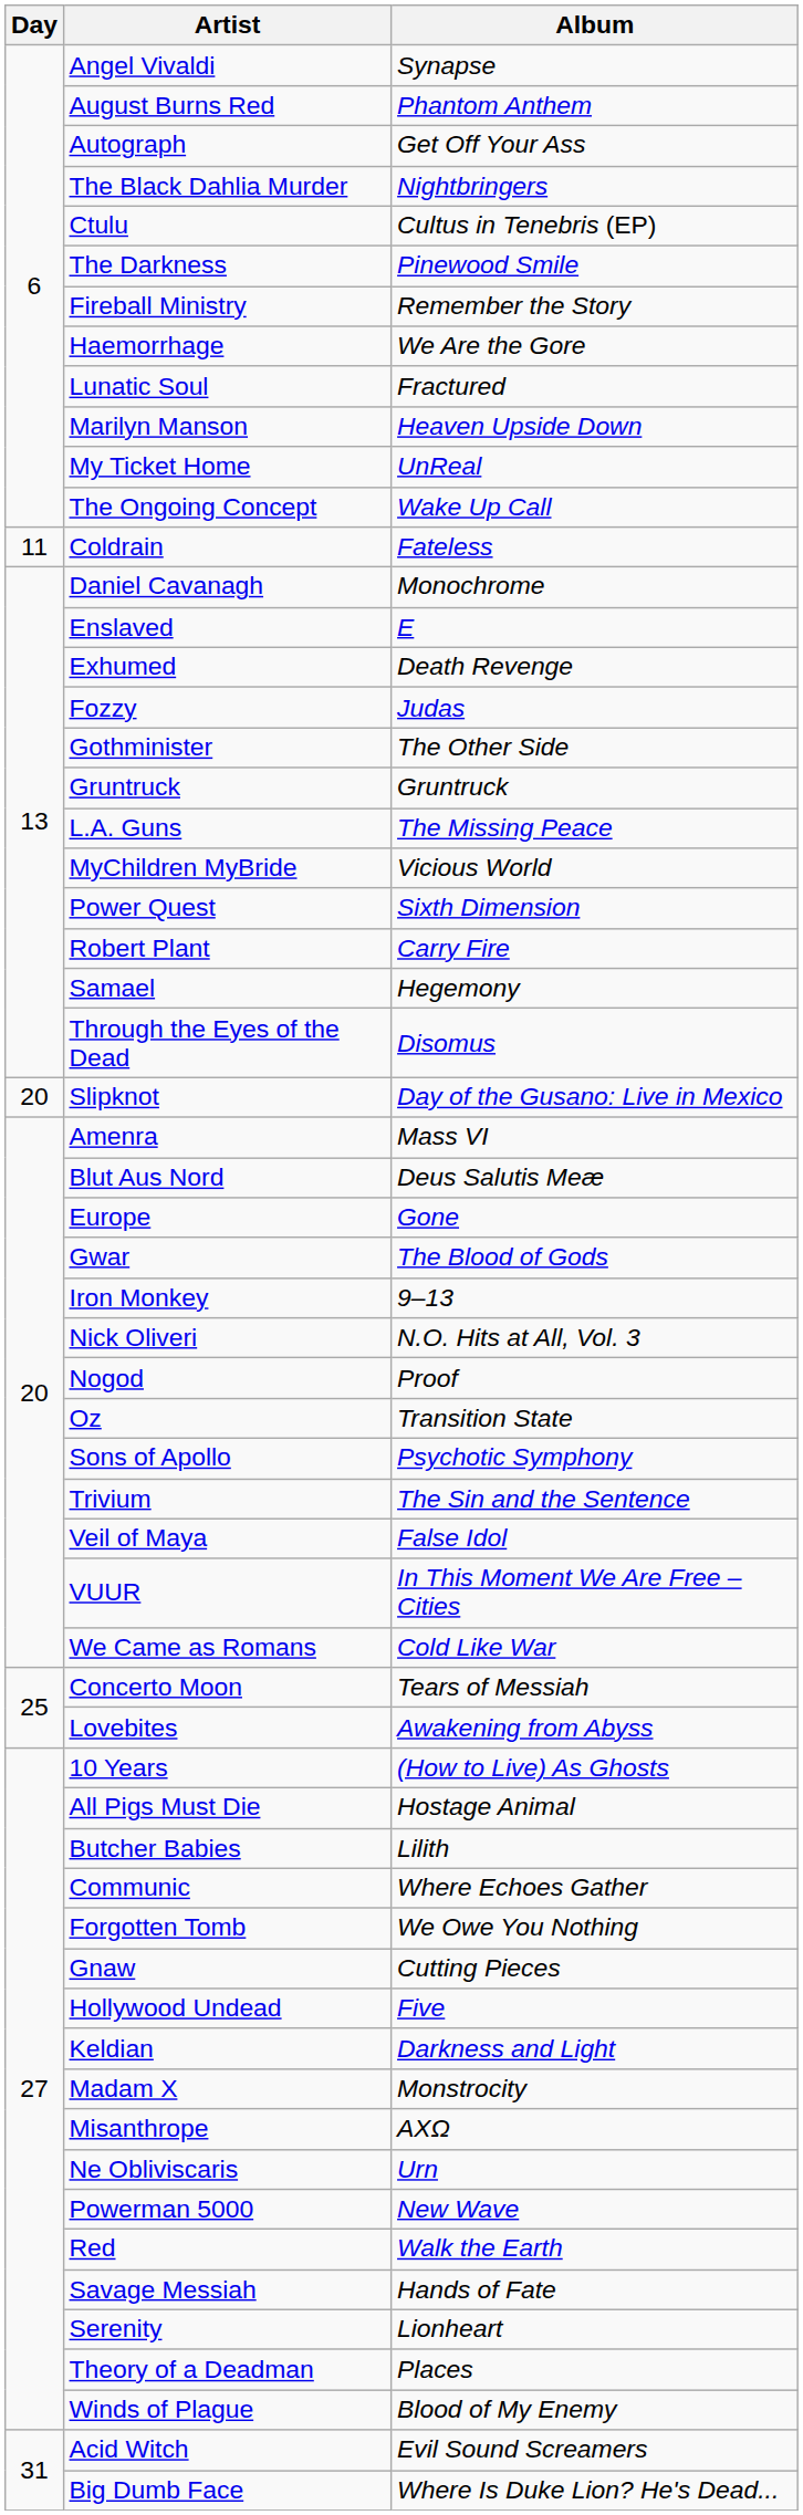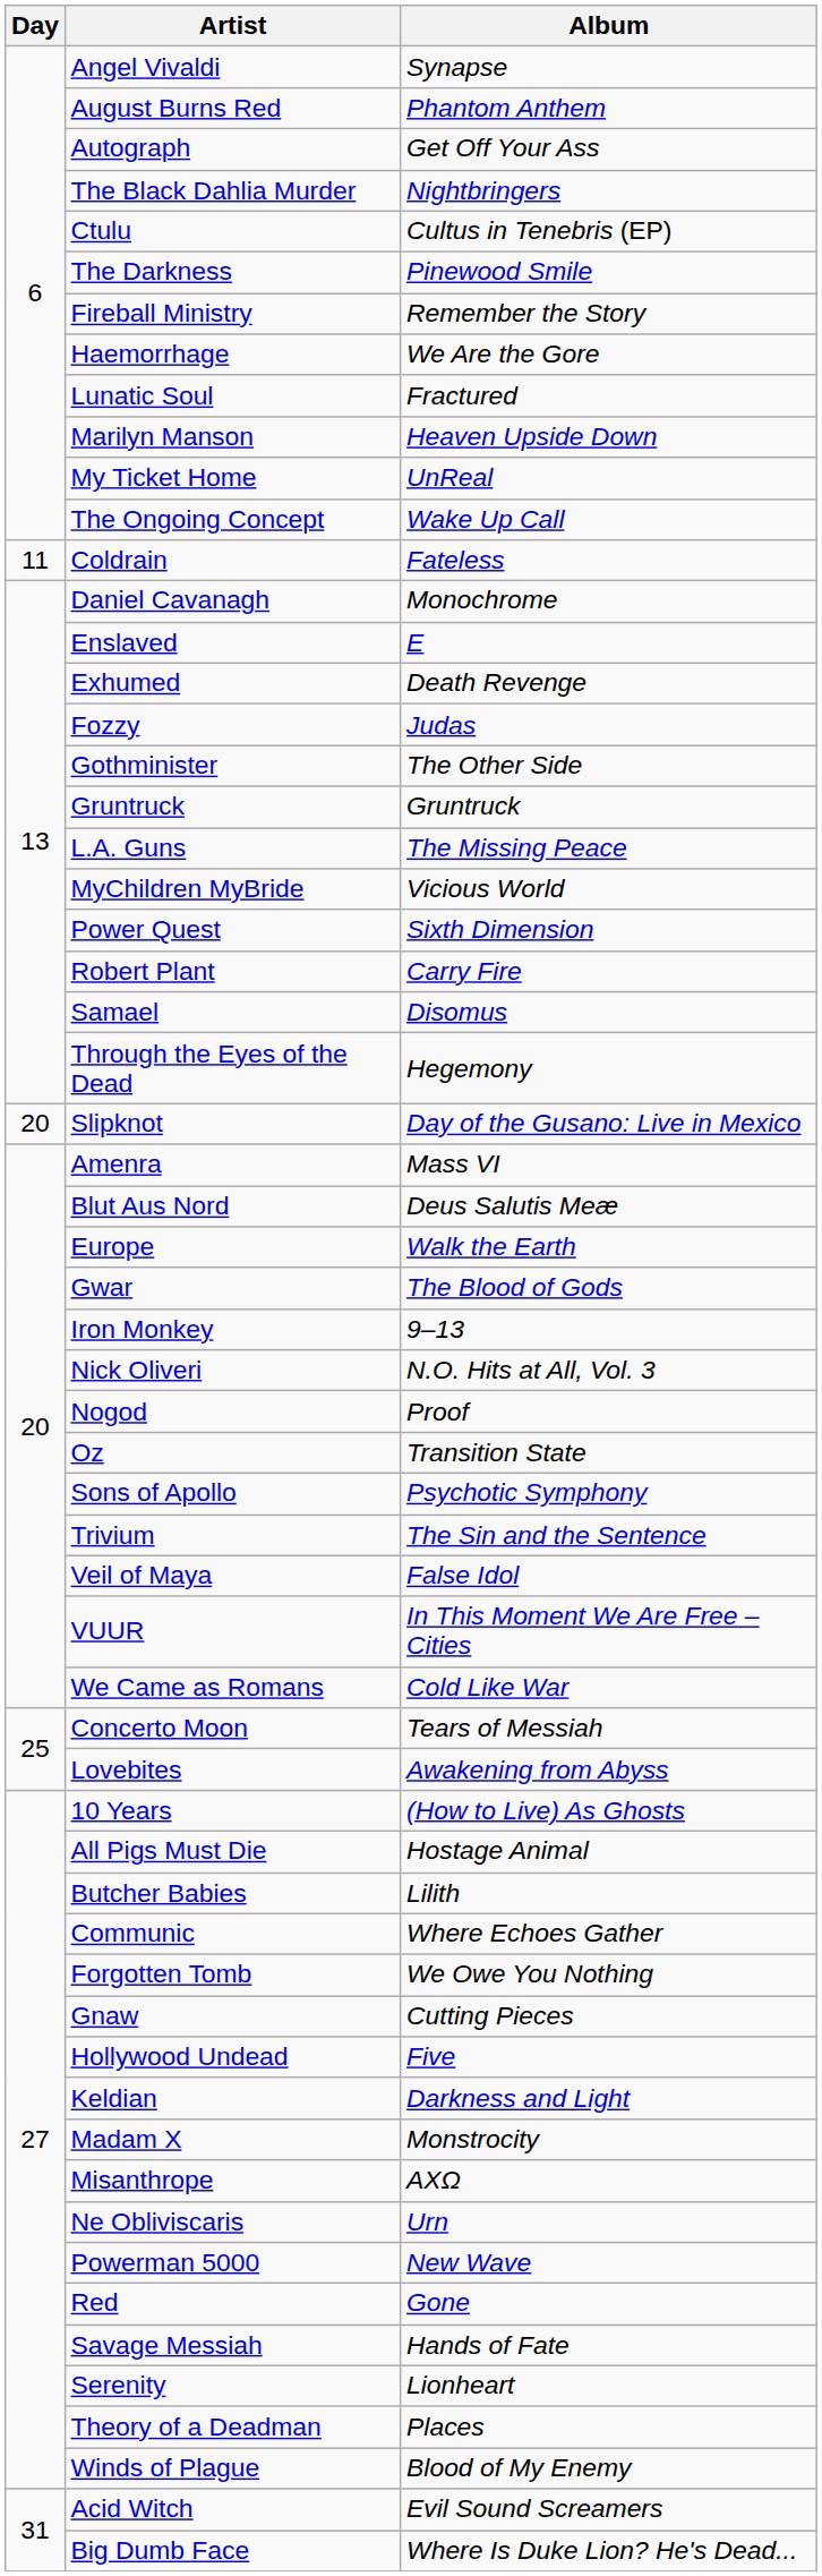Samael | Album: Hegemony -> Disomus
Through the Eyes of the Dead | Album: Disomus -> Hegemony
Europe | Album: Gone -> Walk the Earth
Red | Album: Walk the Earth -> Gone
